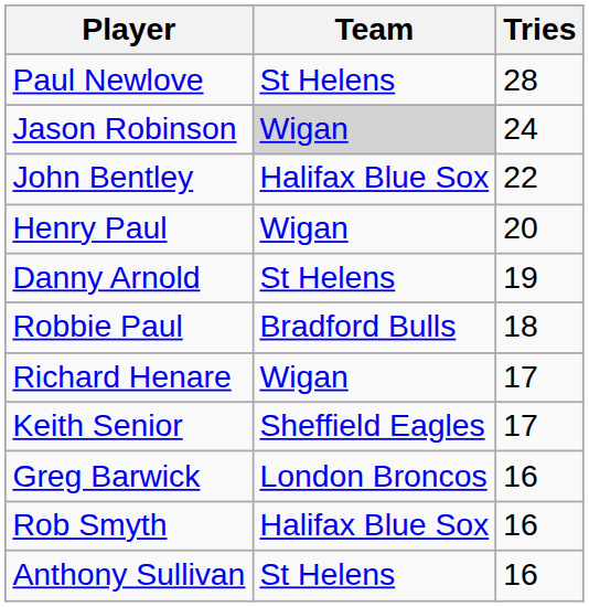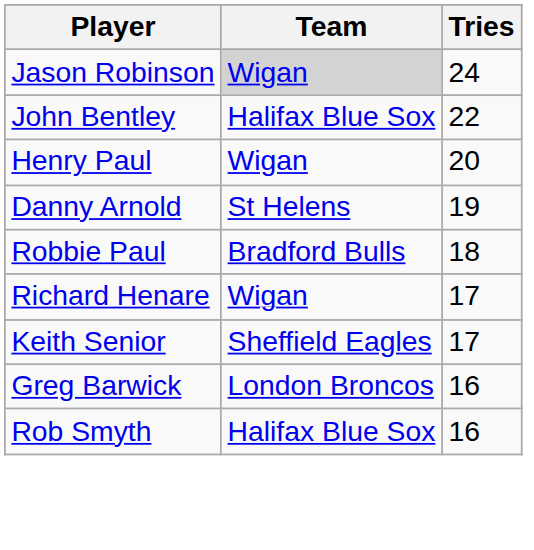- row: Paul Newlove | St Helens | 28
- row: Anthony Sullivan | St Helens | 16
